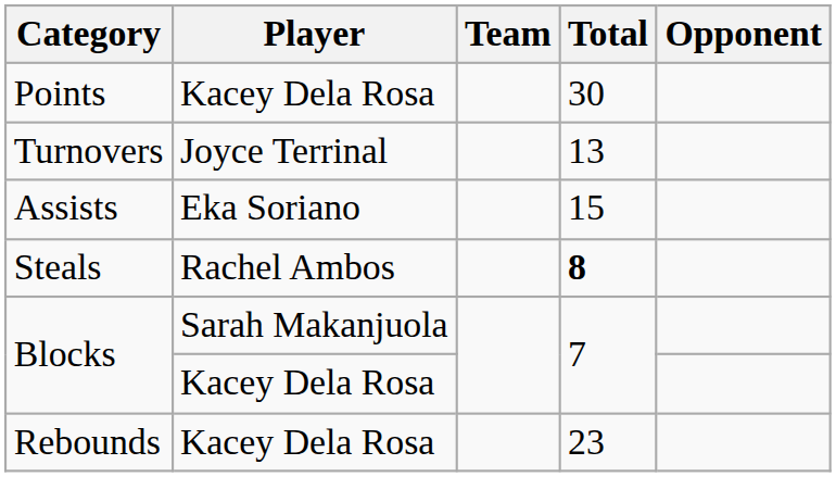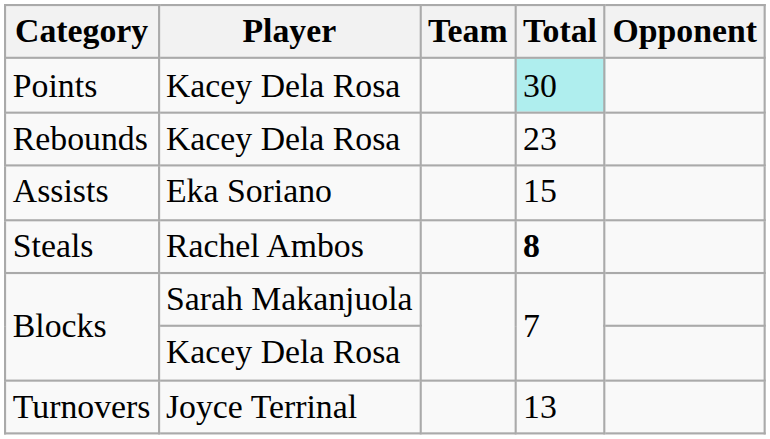Points | Total: no background -> paleturquoise background
rows swapped: Rebounds <-> Turnovers
